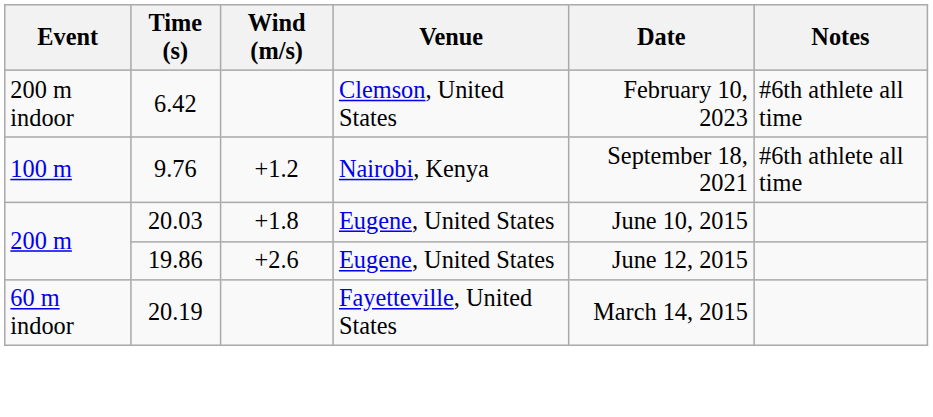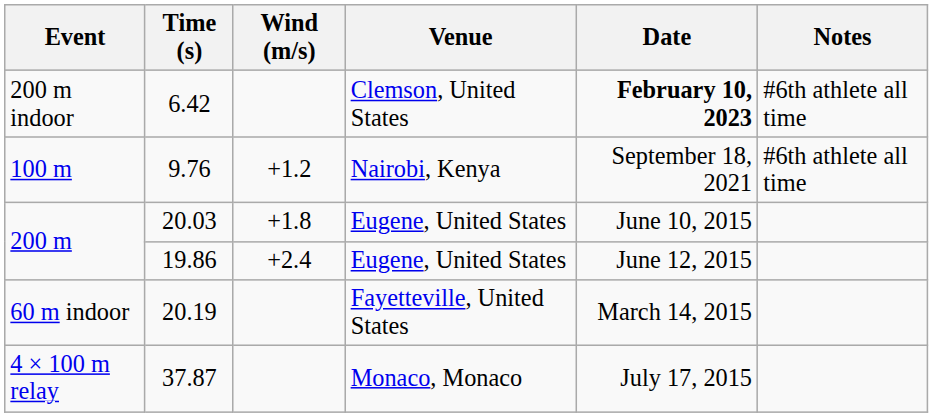6.42 | Date: normal -> bold
19.86 | Wind (m/s): +2.6 -> +2.4
+ row: 4 × 100 m relay | 37.87 | Monaco, Monaco | July 17, 2015
